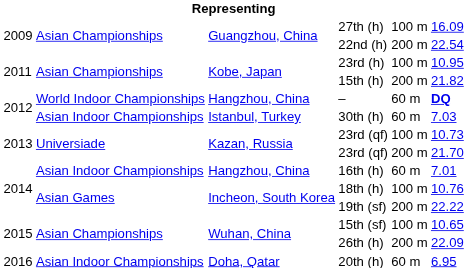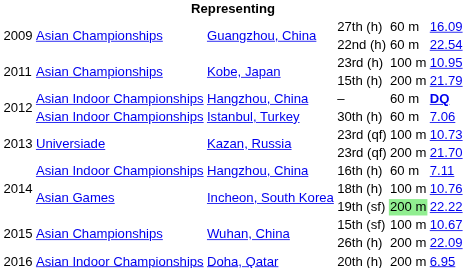27th (h) | column 5: 100 m -> 60 m
22nd (h) | column 5: 200 m -> 60 m
15th (h) | column 6: 21.82 -> 21.79
– | column 2: World Indoor Championships -> Asian Indoor Championships
30th (h) | column 6: 7.03 -> 7.06
16th (h) | column 6: 7.01 -> 7.11
19th (sf) | column 5: no background -> lightgreen background
15th (sf) | column 6: 10.65 -> 10.67
20th (h) | column 5: 60 m -> 200 m
